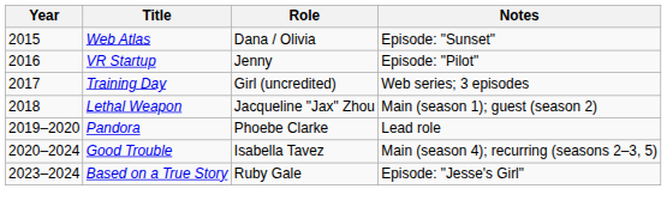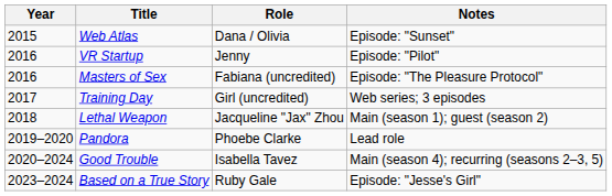+ row: 2016 | Masters of Sex | Fabiana (uncredited) | Episode: "The Pleasure Protocol"
